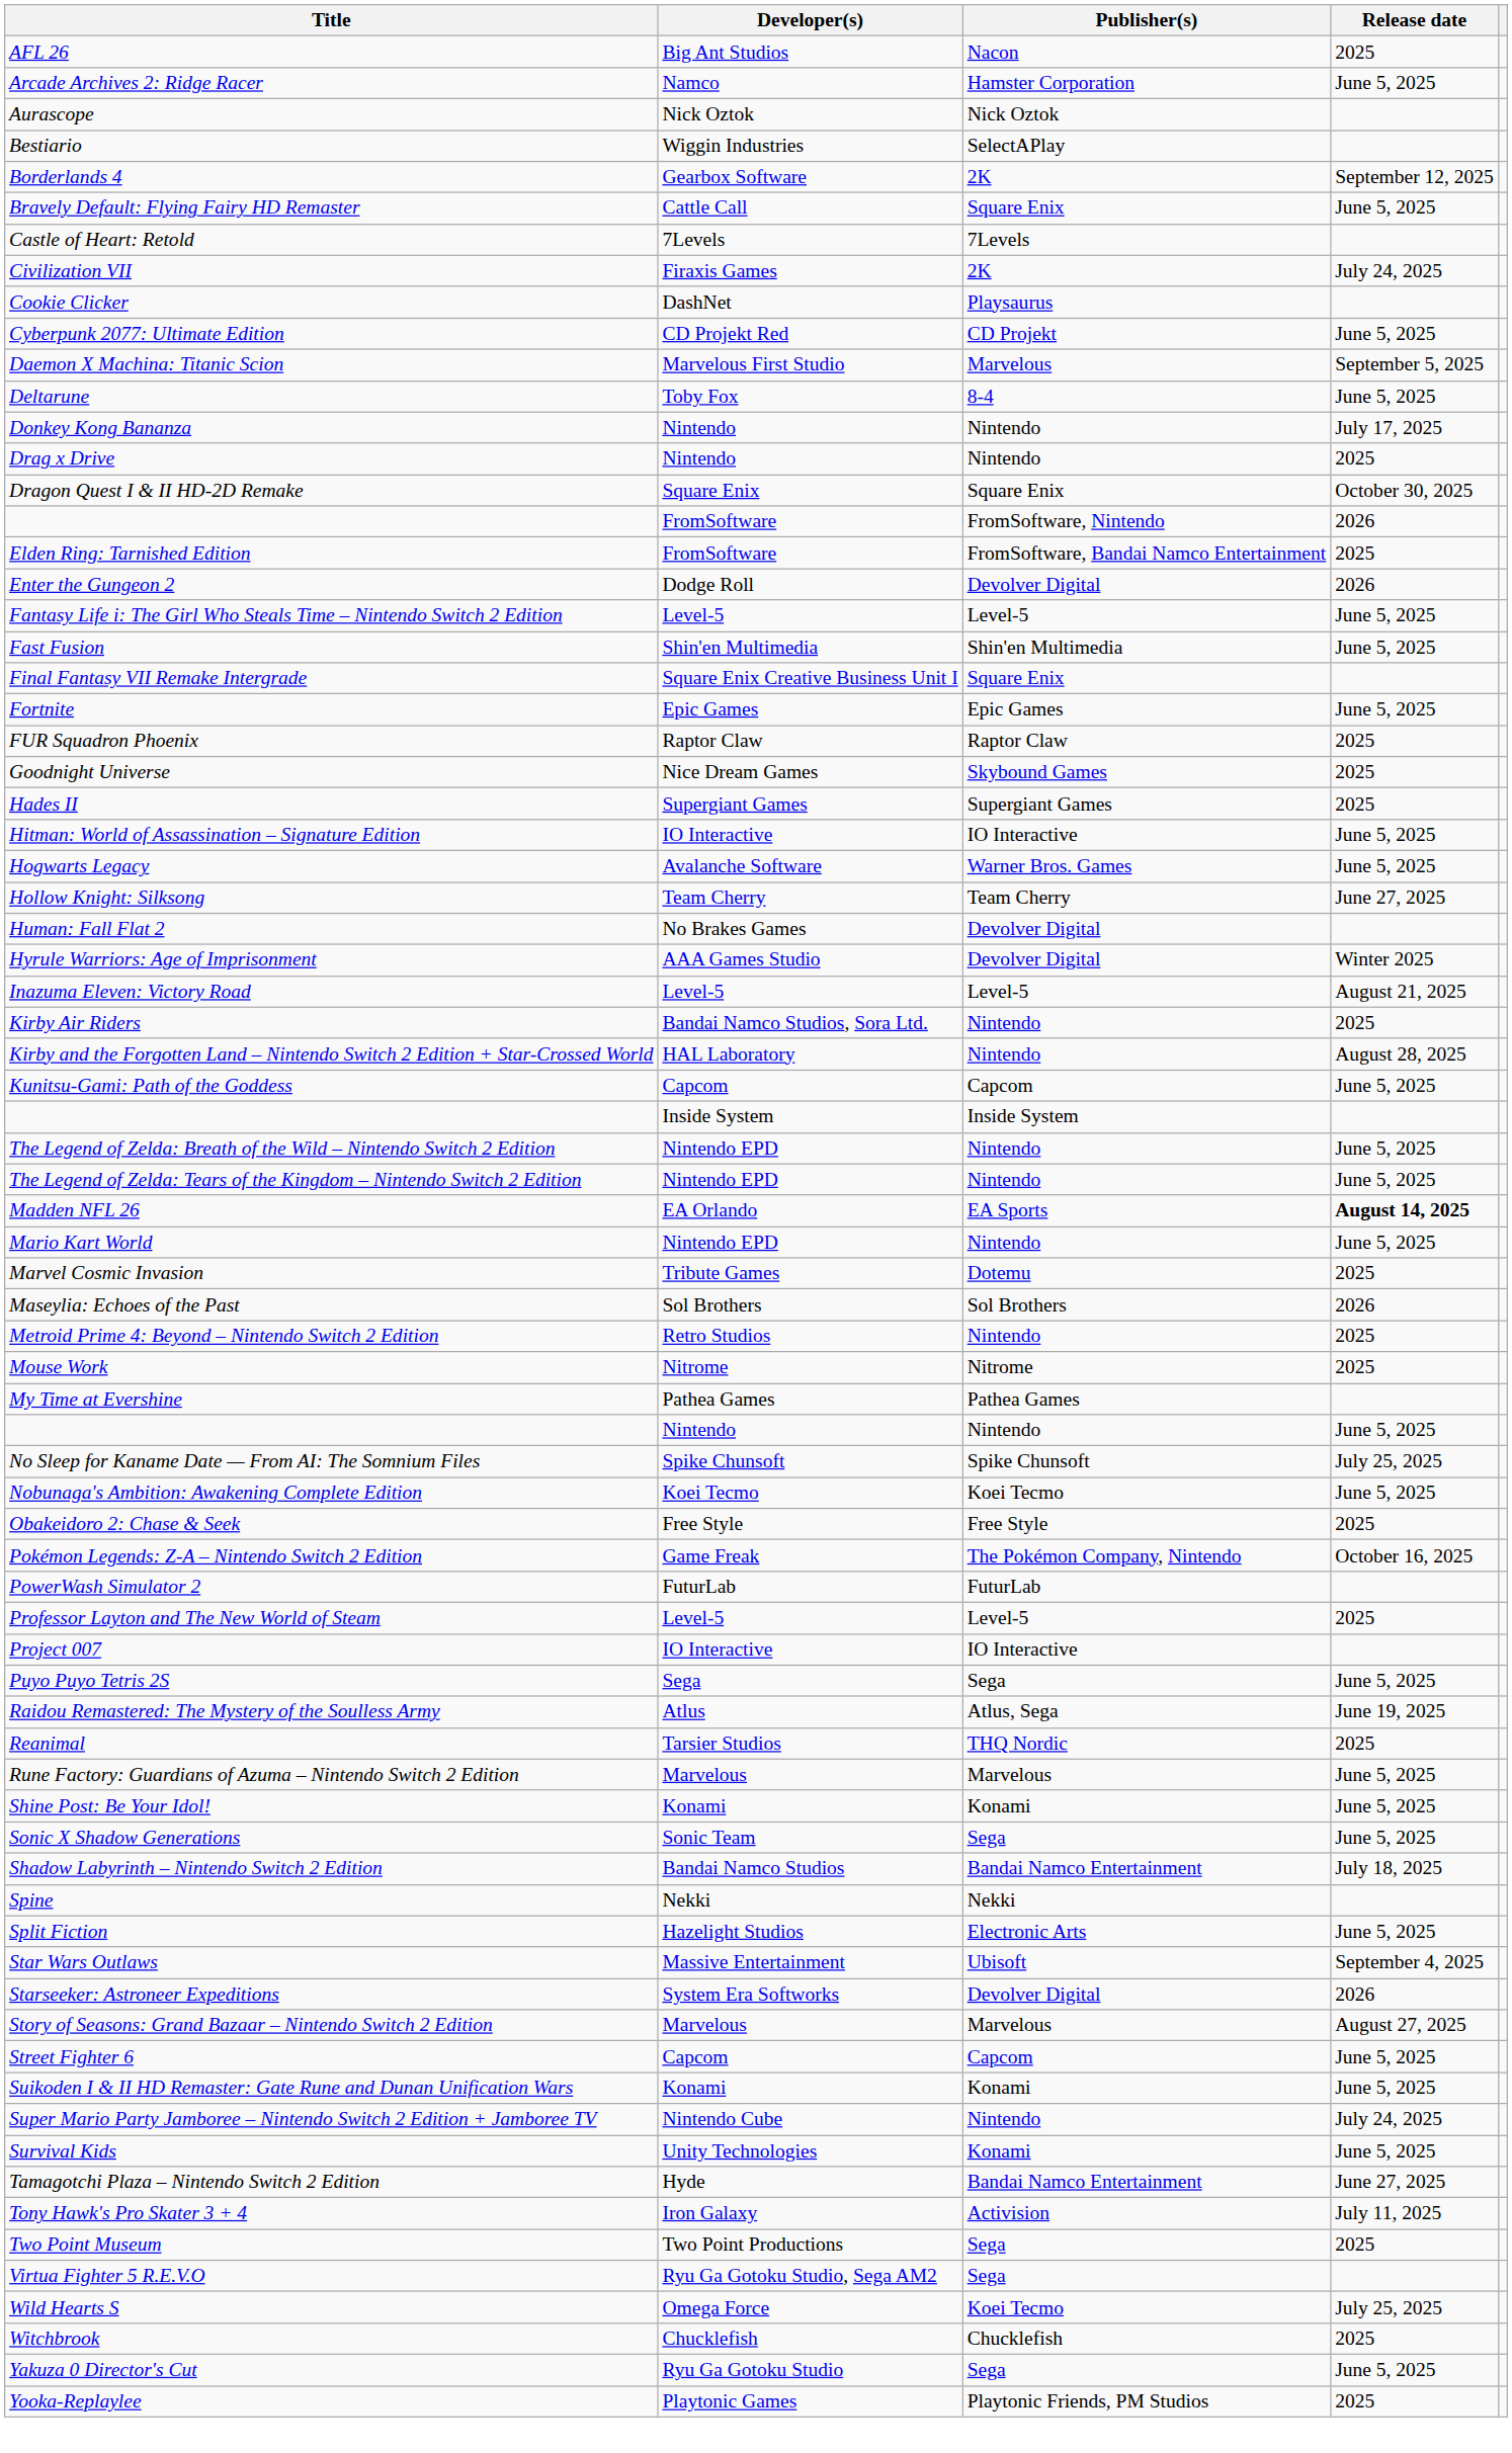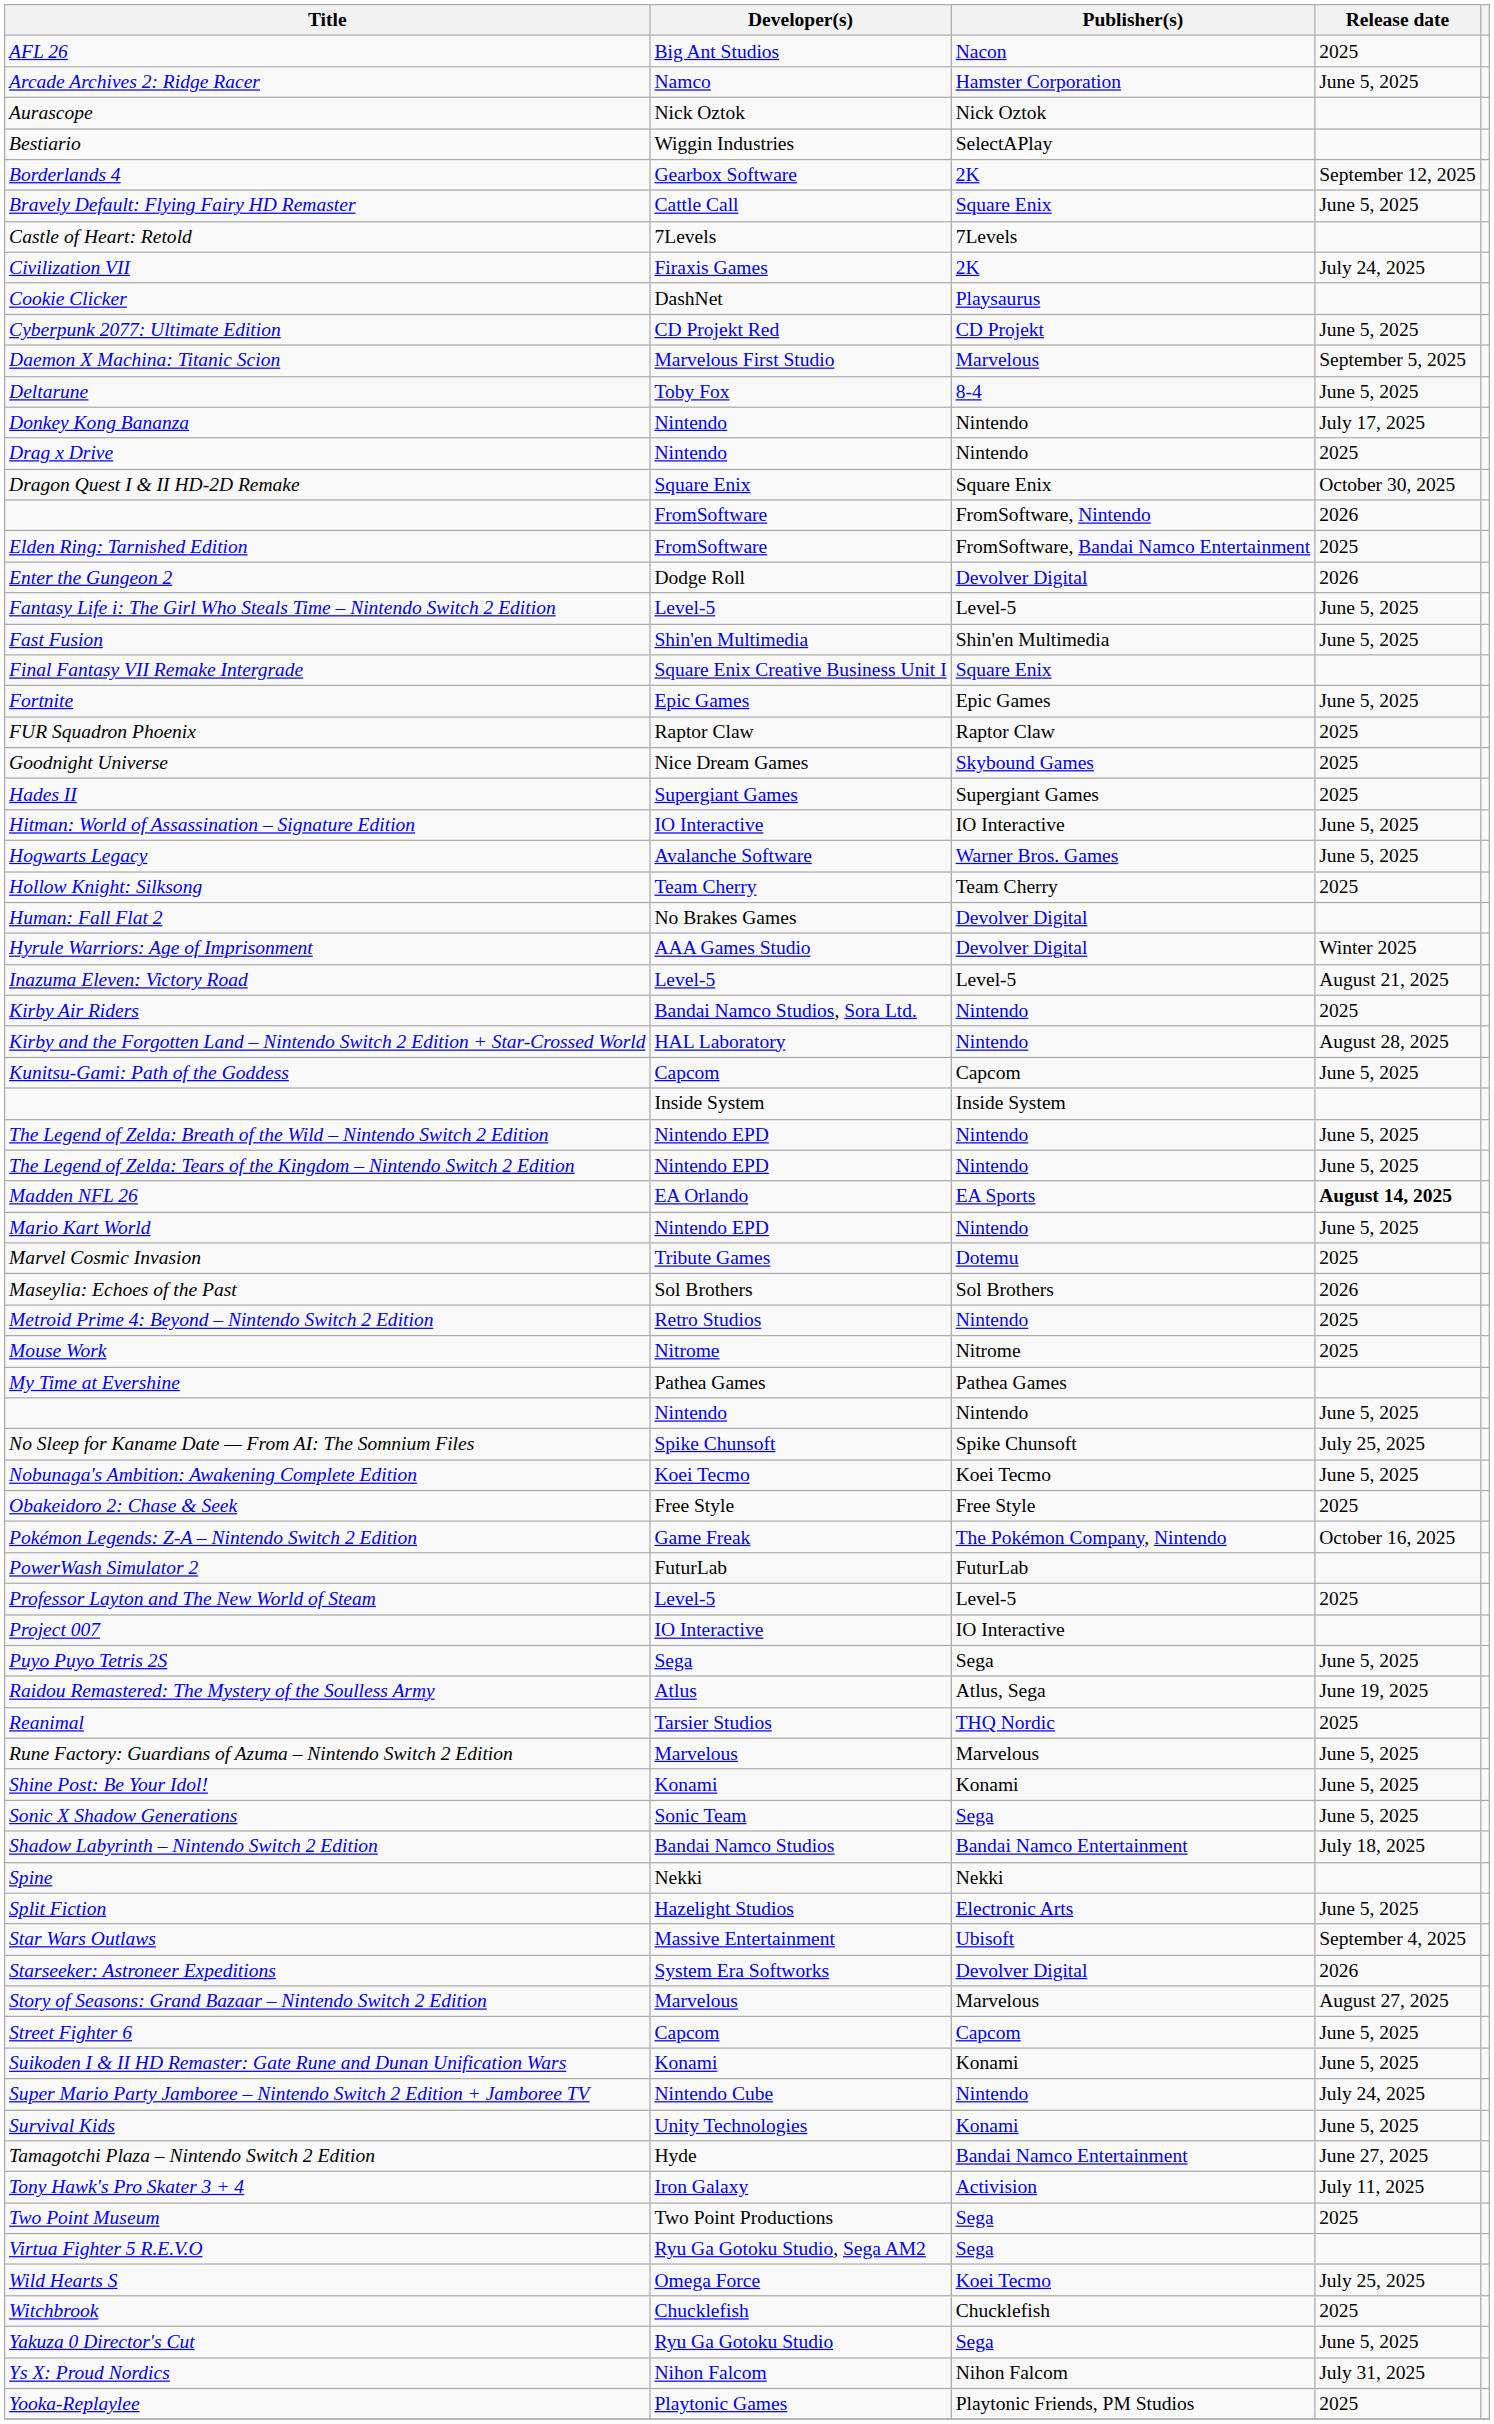Hollow Knight: Silksong | Release date: June 27, 2025 -> 2025
+ row: Ys X: Proud Nordics | Nihon Falcom | Nihon Falcom | July 31, 2025
